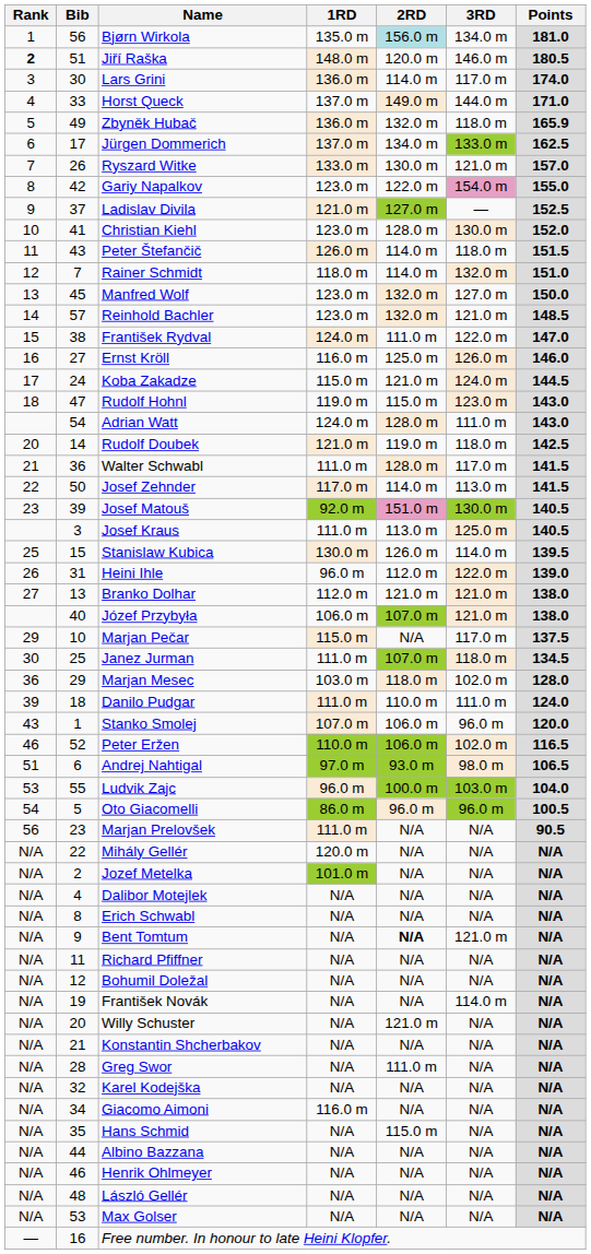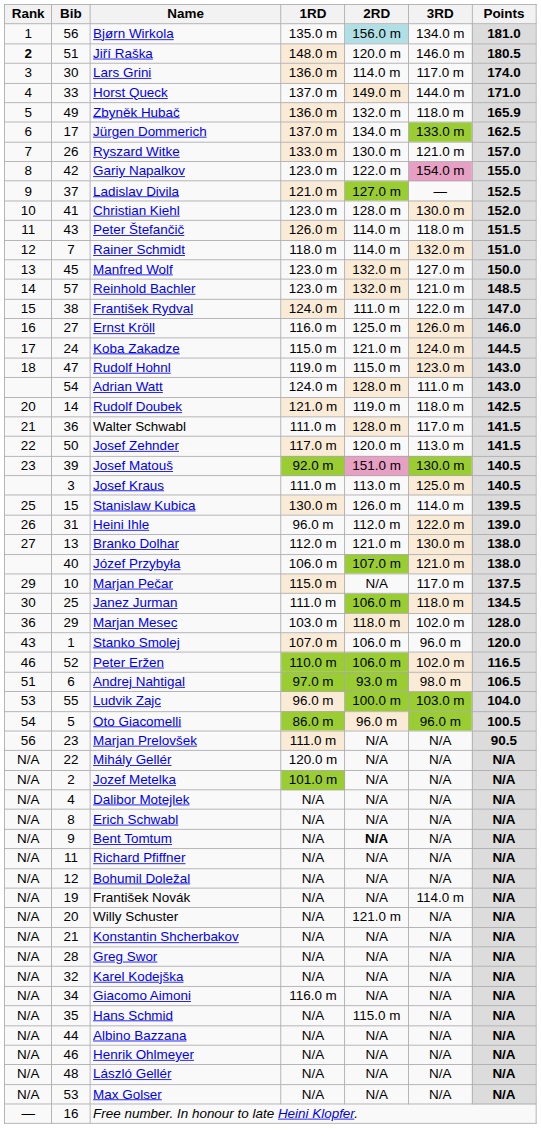Josef Zehnder | 2RD: 114.0 m -> 120.0 m
Branko Dolhar | 3RD: 121.0 m -> 130.0 m
Janez Jurman | 2RD: 107.0 m -> 106.0 m
- row: 39 | 18 | Danilo Pudgar | 111.0 m | 110.0 m | 111.0 m | 124.0
Bent Tomtum | 3RD: 121.0 m -> N/A
Greg Swor | 2RD: 111.0 m -> N/A
